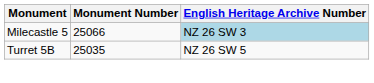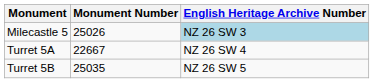Milecastle 5 | Monument Number: 25066 -> 25026
+ row: Turret 5A | 22667 | NZ 26 SW 4
